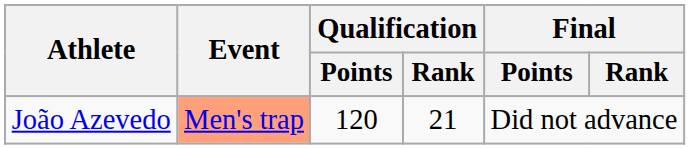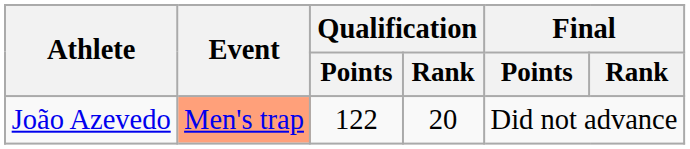João Azevedo | Qualification / Points: 120 -> 122
João Azevedo | Qualification / Rank: 21 -> 20
